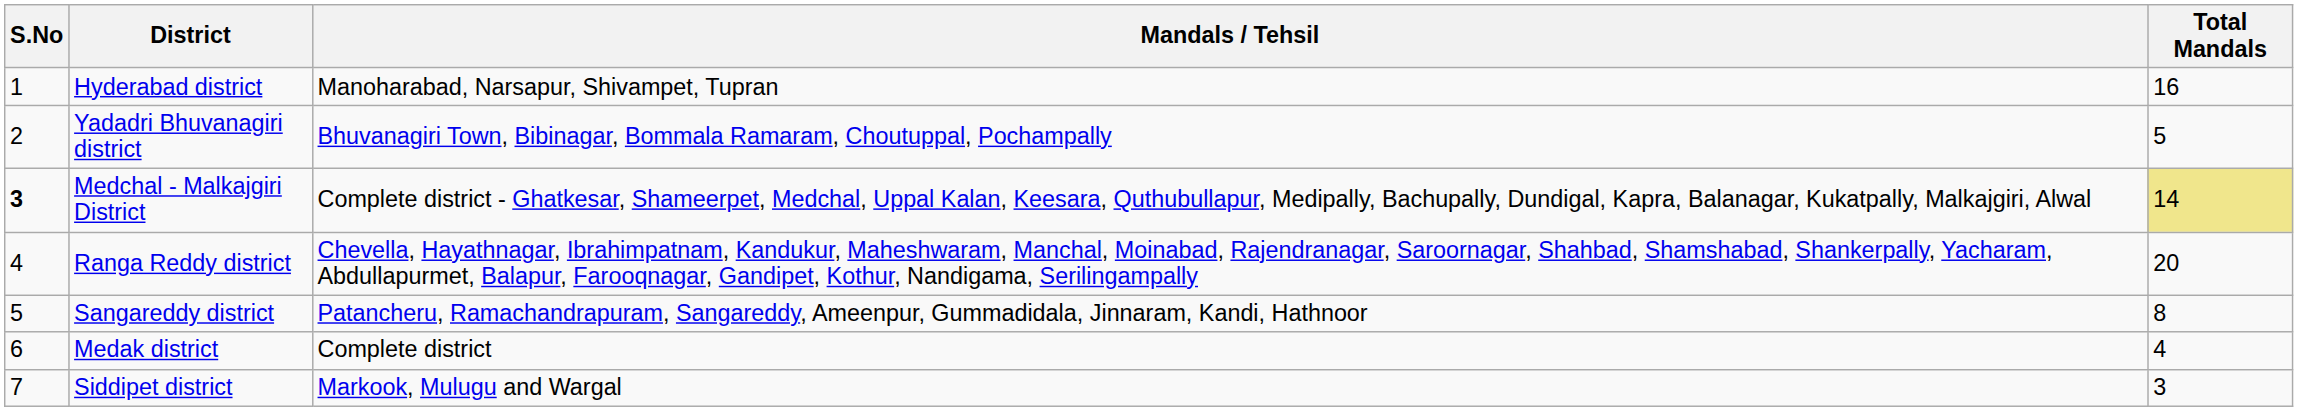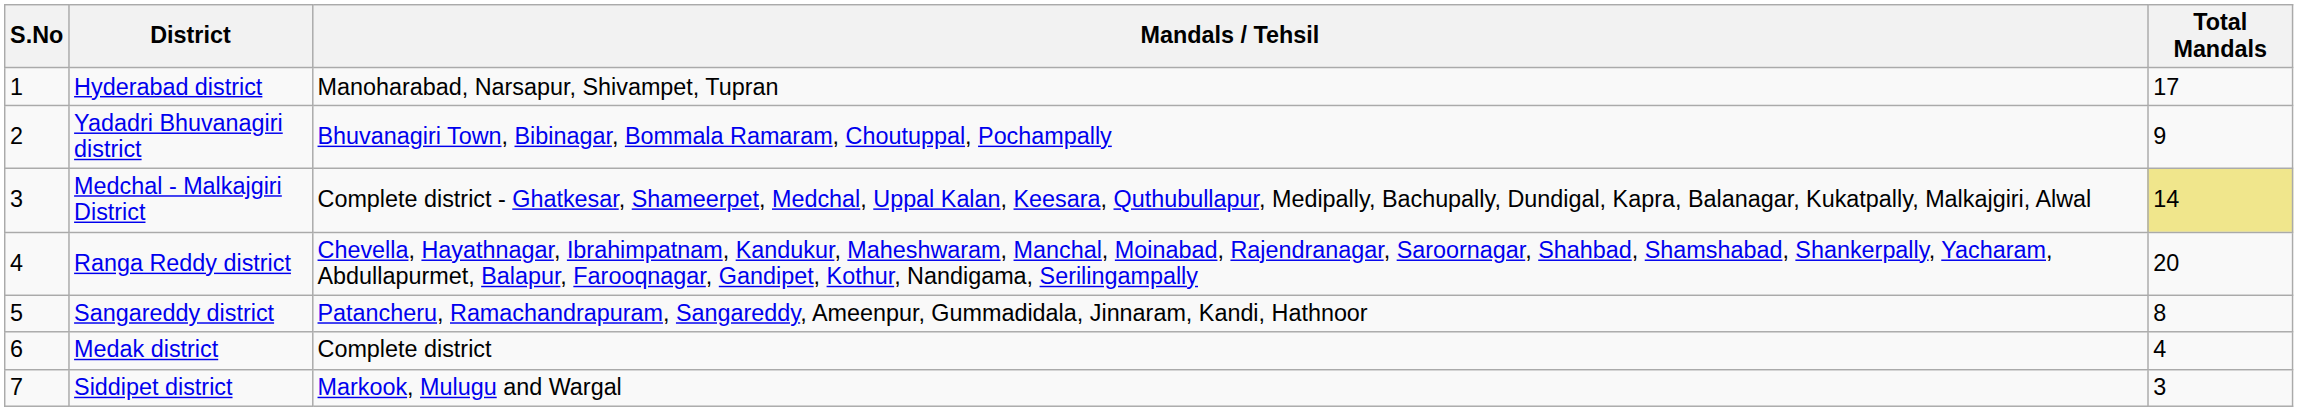Hyderabad district | Total Mandals: 16 -> 17
Yadadri Bhuvanagiri district | Total Mandals: 5 -> 9
Medchal - Malkajgiri District | S.No: bold -> normal
